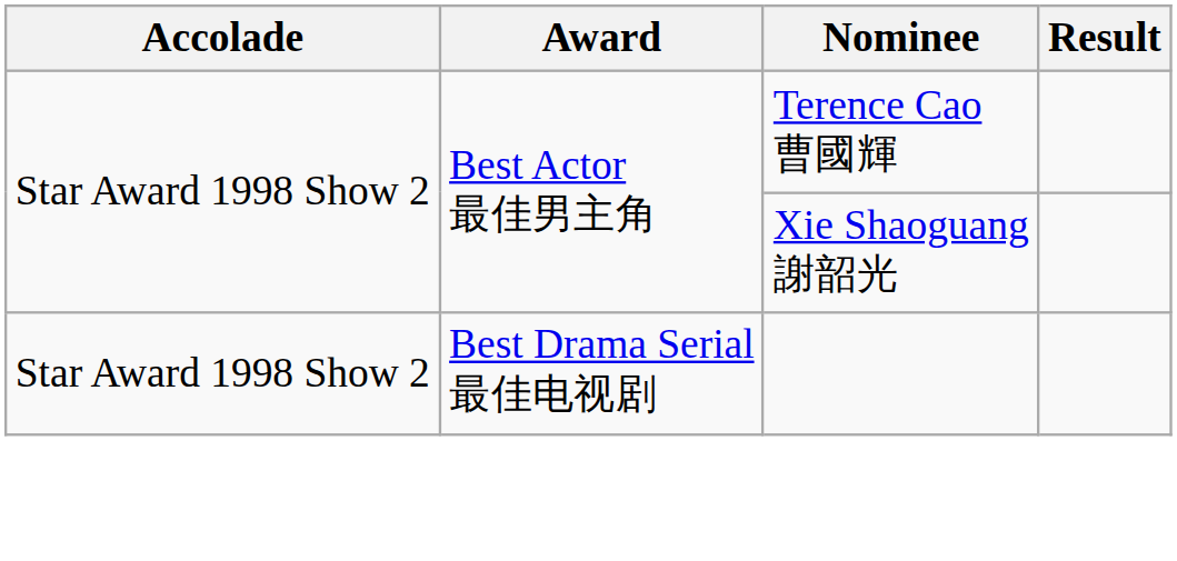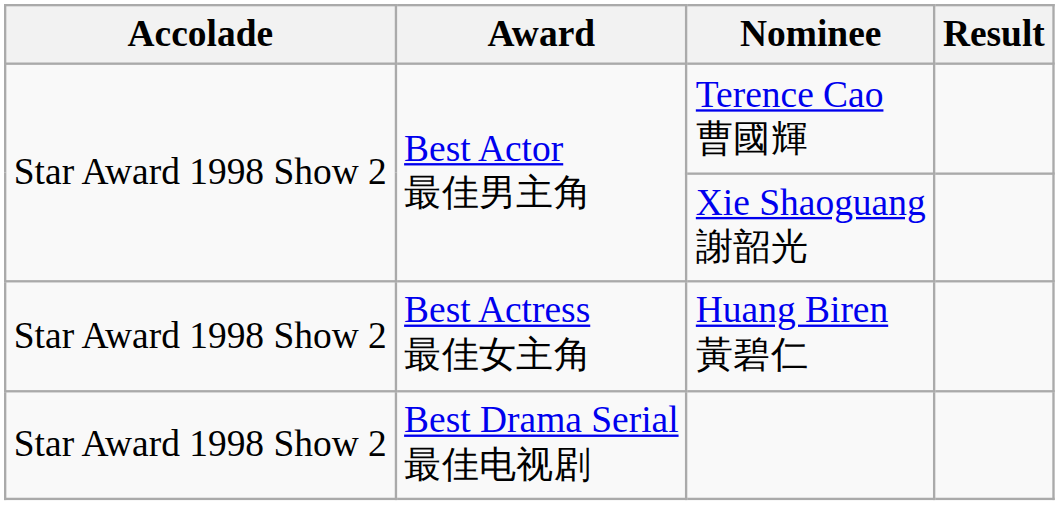+ row: Star Award 1998 Show 2 | Best Actress 最佳女主角 | Huang Biren 黃碧仁
